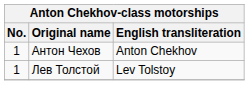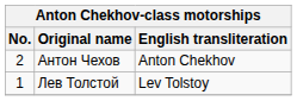Антон Чехов | No.: 1 -> 2
